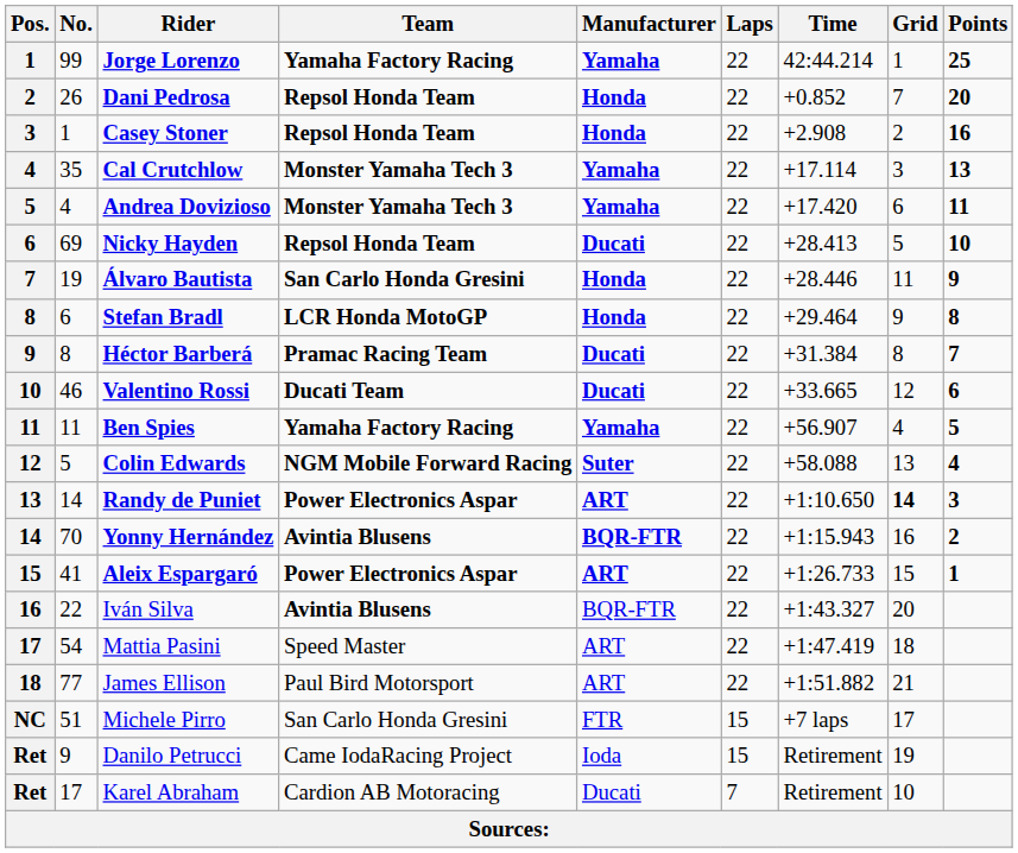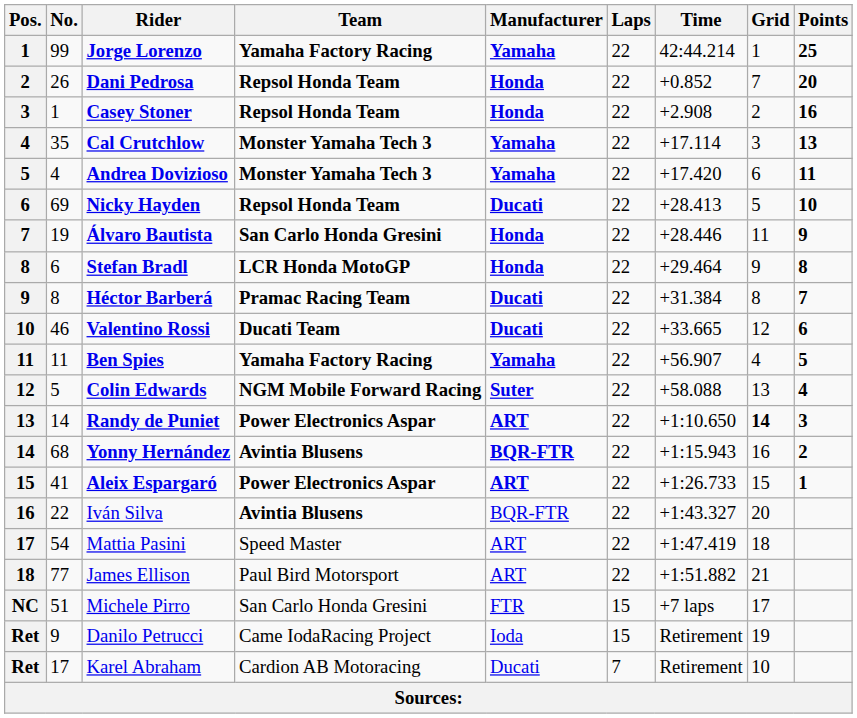Yonny Hernández | No.: 70 -> 68
